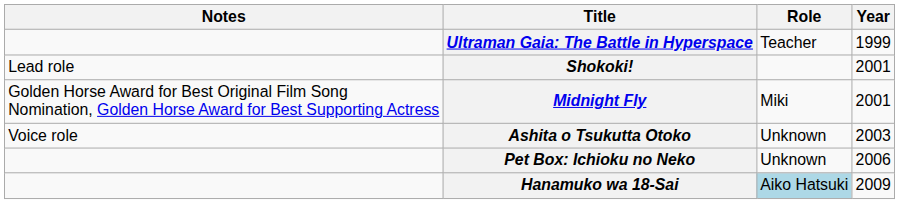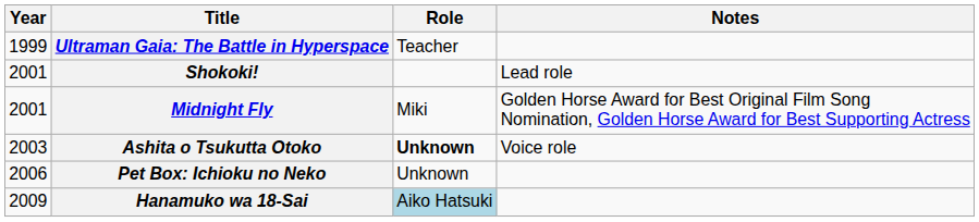columns swapped: Year <-> Notes
Ashita o Tsukutta Otoko | Role: normal -> bold
